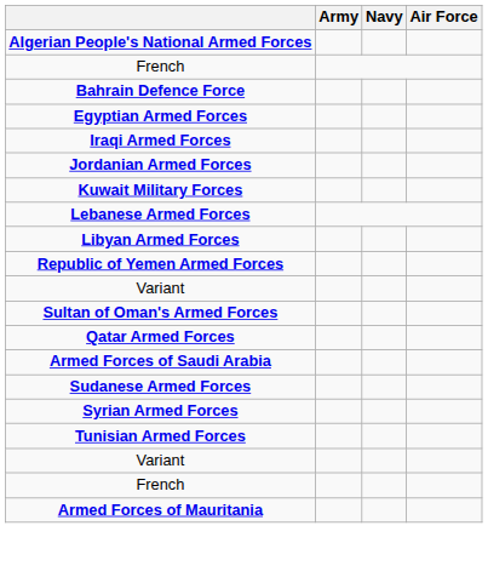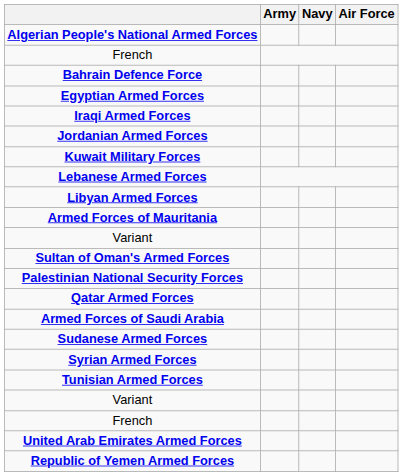rows swapped: Armed Forces of Mauritania <-> Republic of Yemen Armed Forces
+ row: Palestinian National Security Forces
+ row: United Arab Emirates Armed Forces
